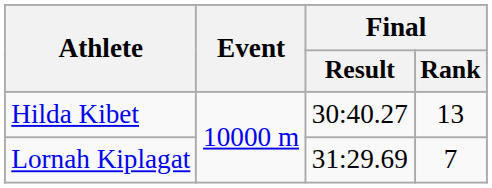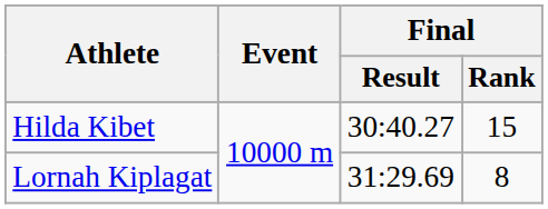Hilda Kibet | Final / Rank: 13 -> 15
Lornah Kiplagat | Final / Rank: 7 -> 8
